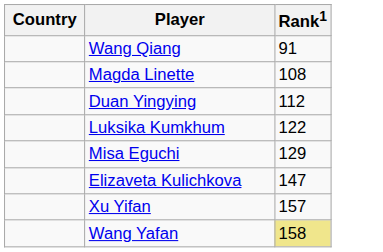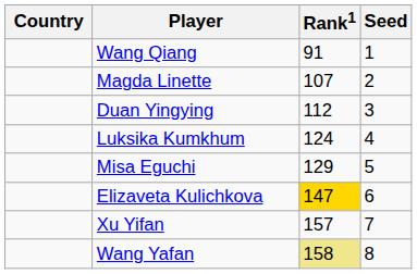+ column: Seed | 1 | 2 | 3 | 4 | 5 | 6 | 7 | 8
Magda Linette | Rank1: 108 -> 107
Luksika Kumkhum | Rank1: 122 -> 124
Elizaveta Kulichkova | Rank1: no background -> gold background
